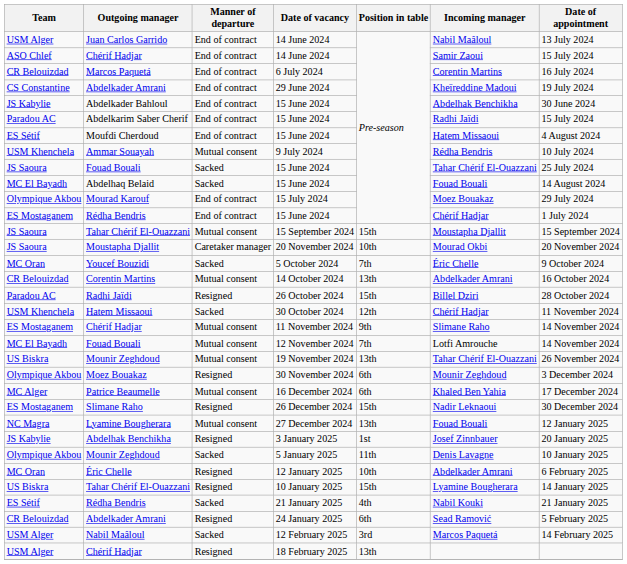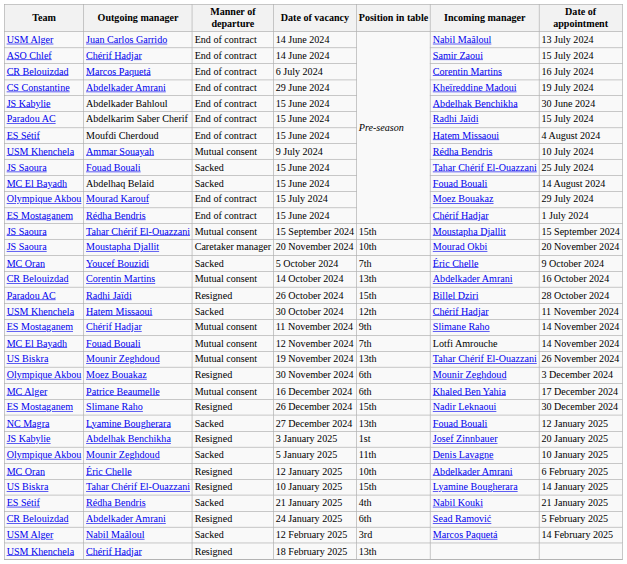27 December 2024 | Manner of departure: Mutual consent -> Sacked
18 February 2025 | Team: USM Alger -> USM Khenchela
